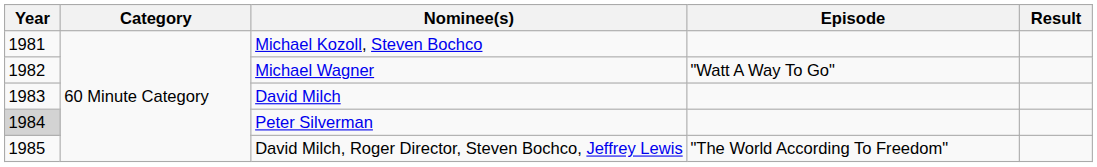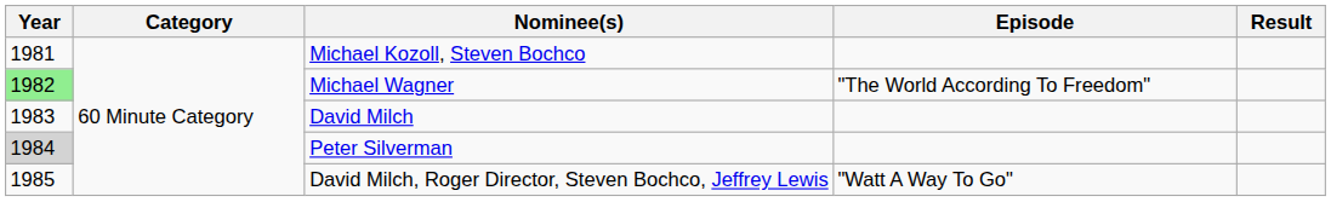Michael Wagner | Year: no background -> lightgreen background
Michael Wagner | Episode: "Watt A Way To Go" -> "The World According To Freedom"
David Milch, Roger Director, Steven Bochco, Jeffrey Lewis | Episode: "The World According To Freedom" -> "Watt A Way To Go"
